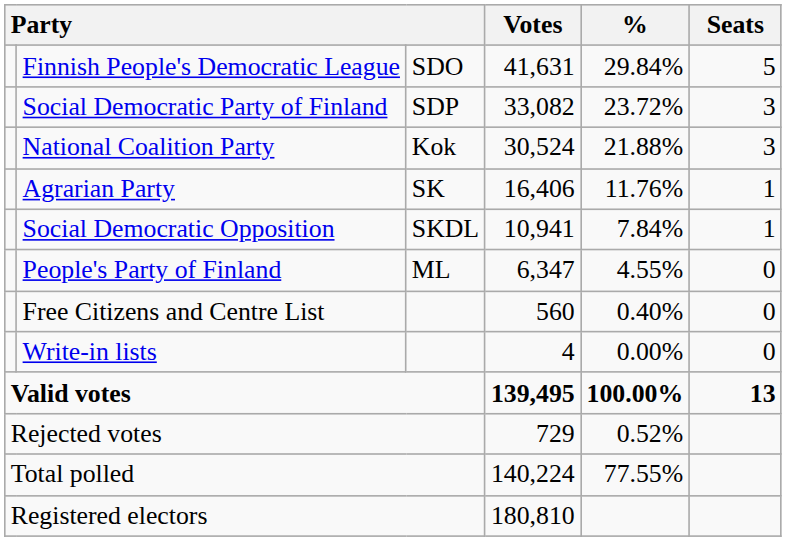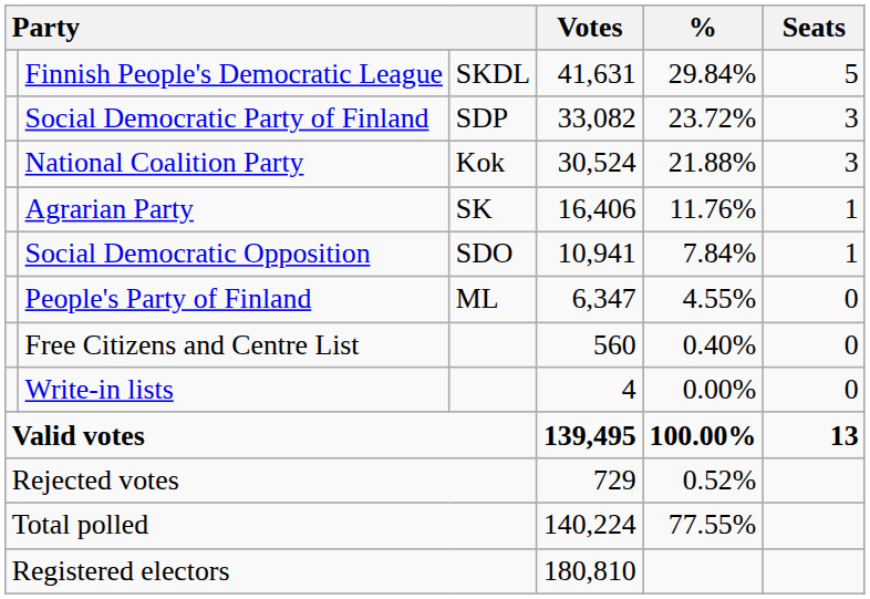Finnish People's Democratic League | column 3: SDO -> SKDL
Social Democratic Opposition | column 3: SKDL -> SDO
